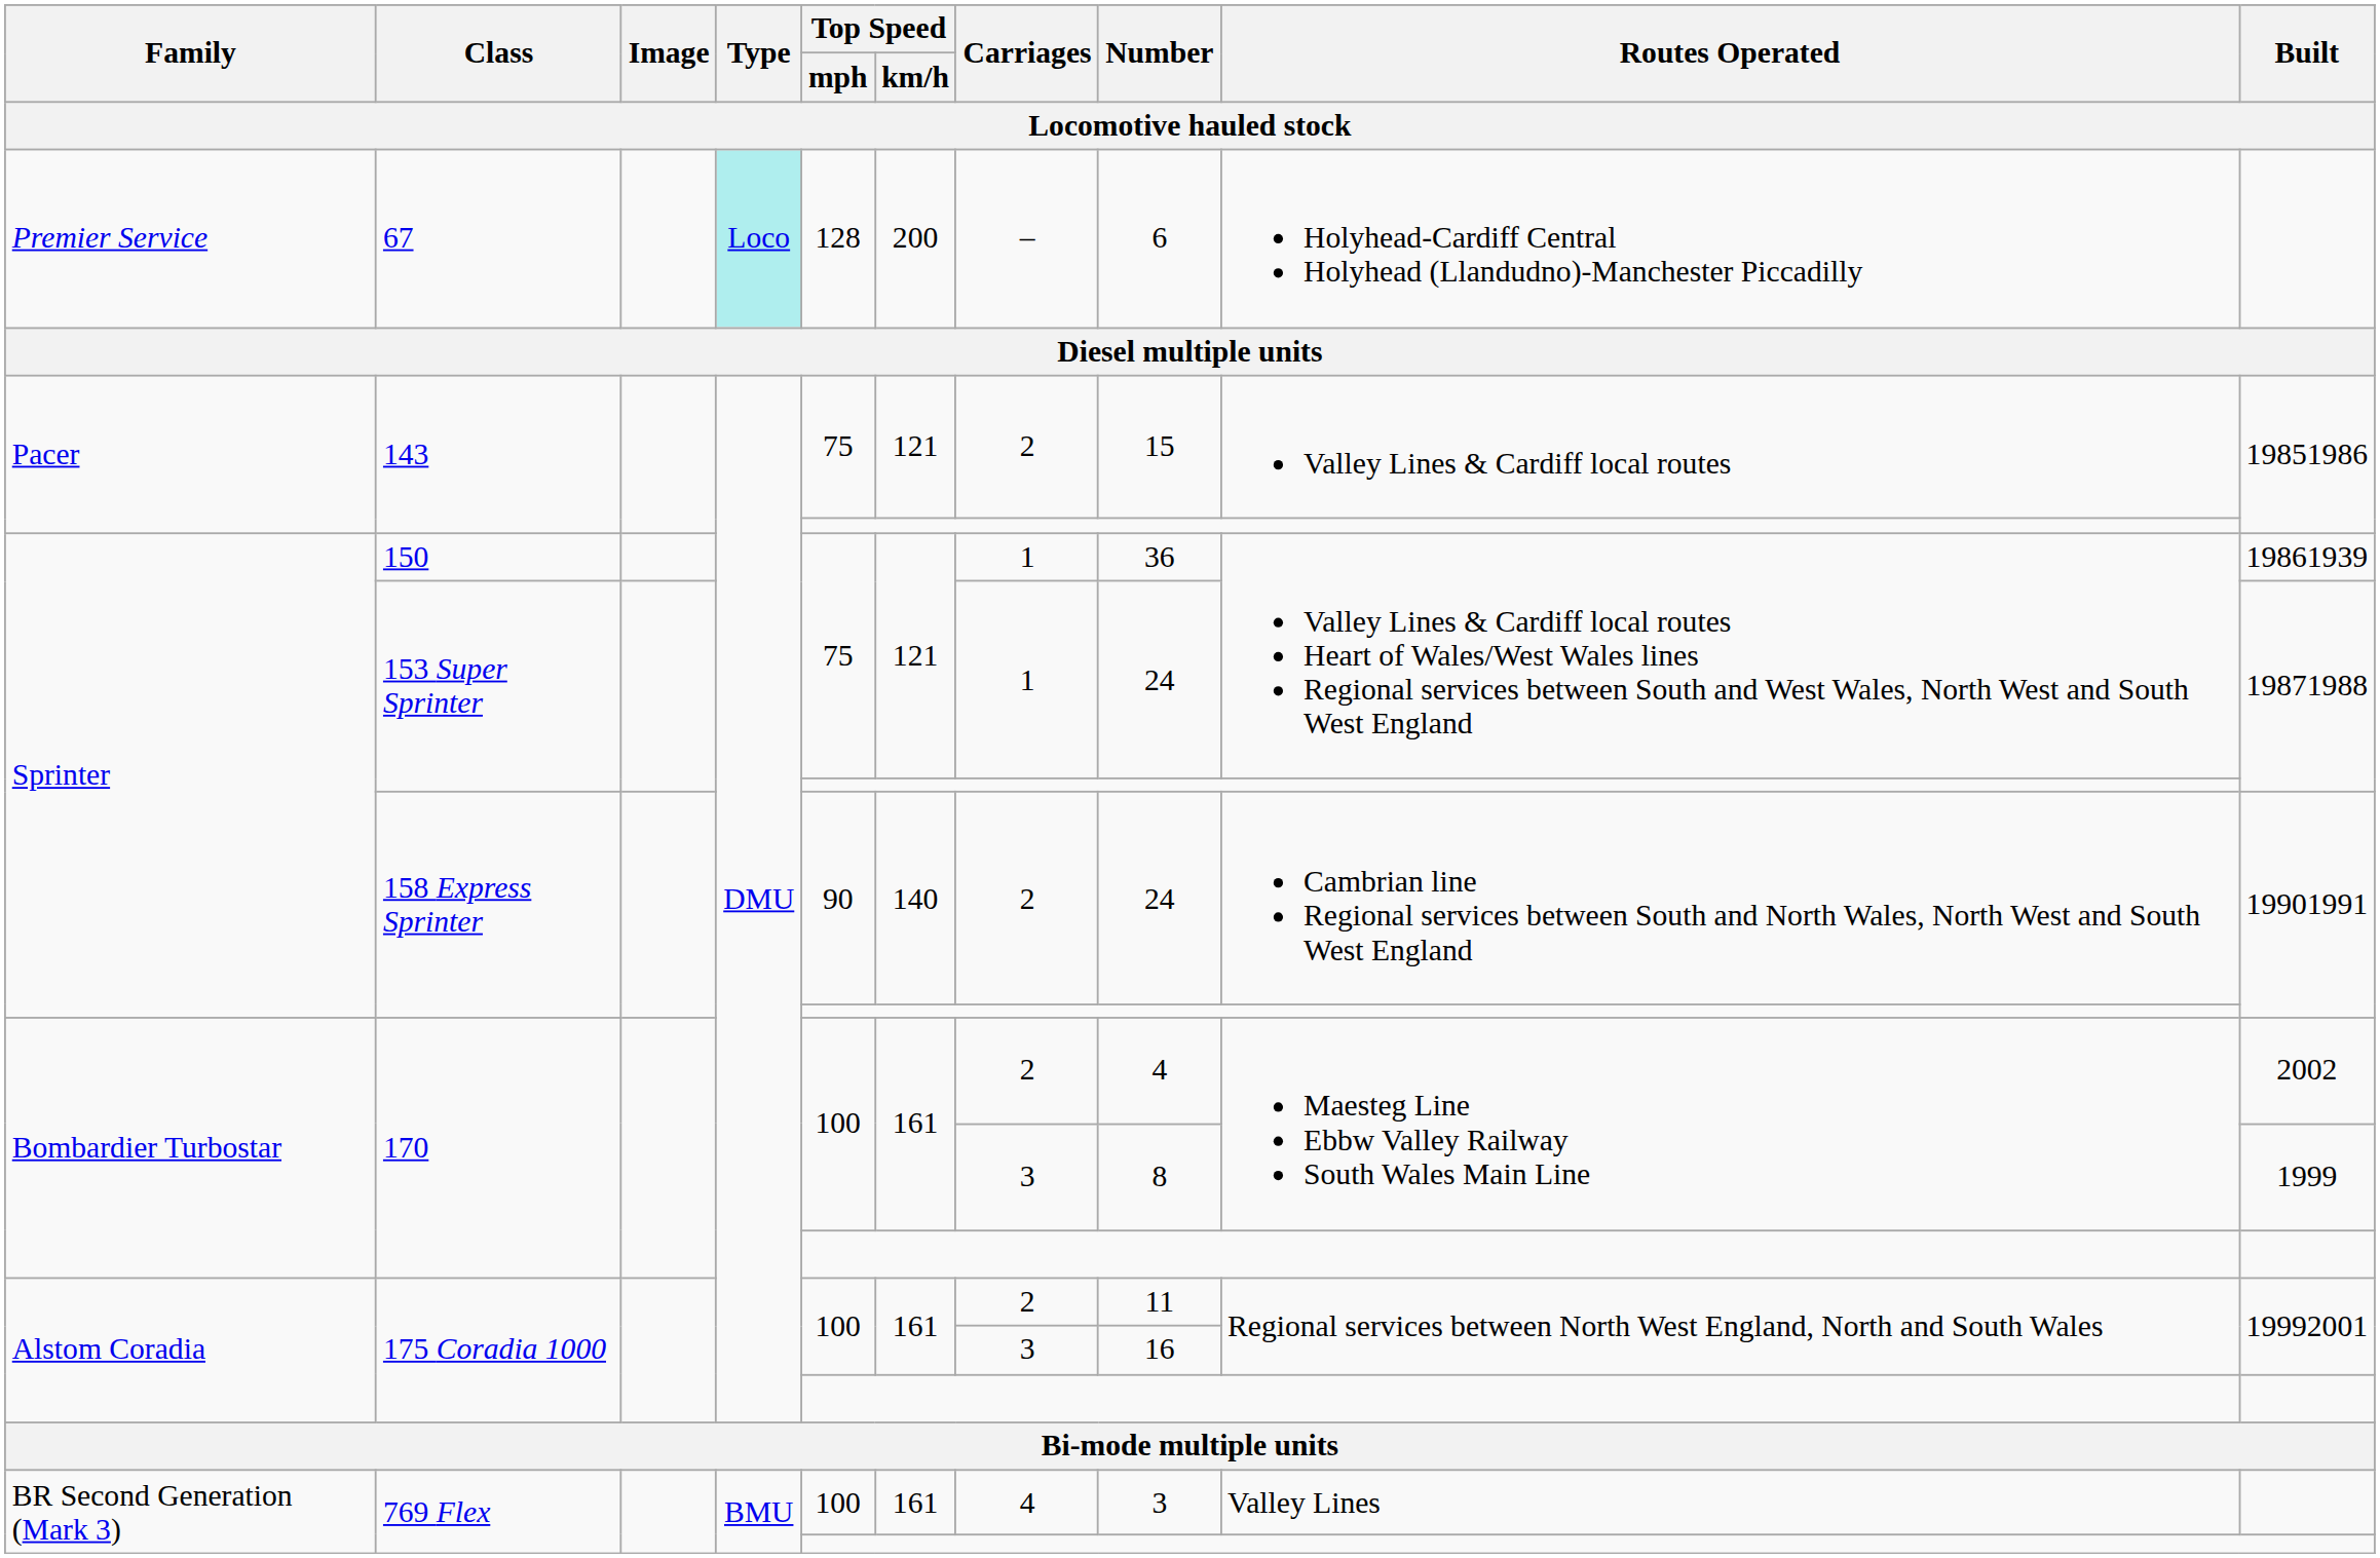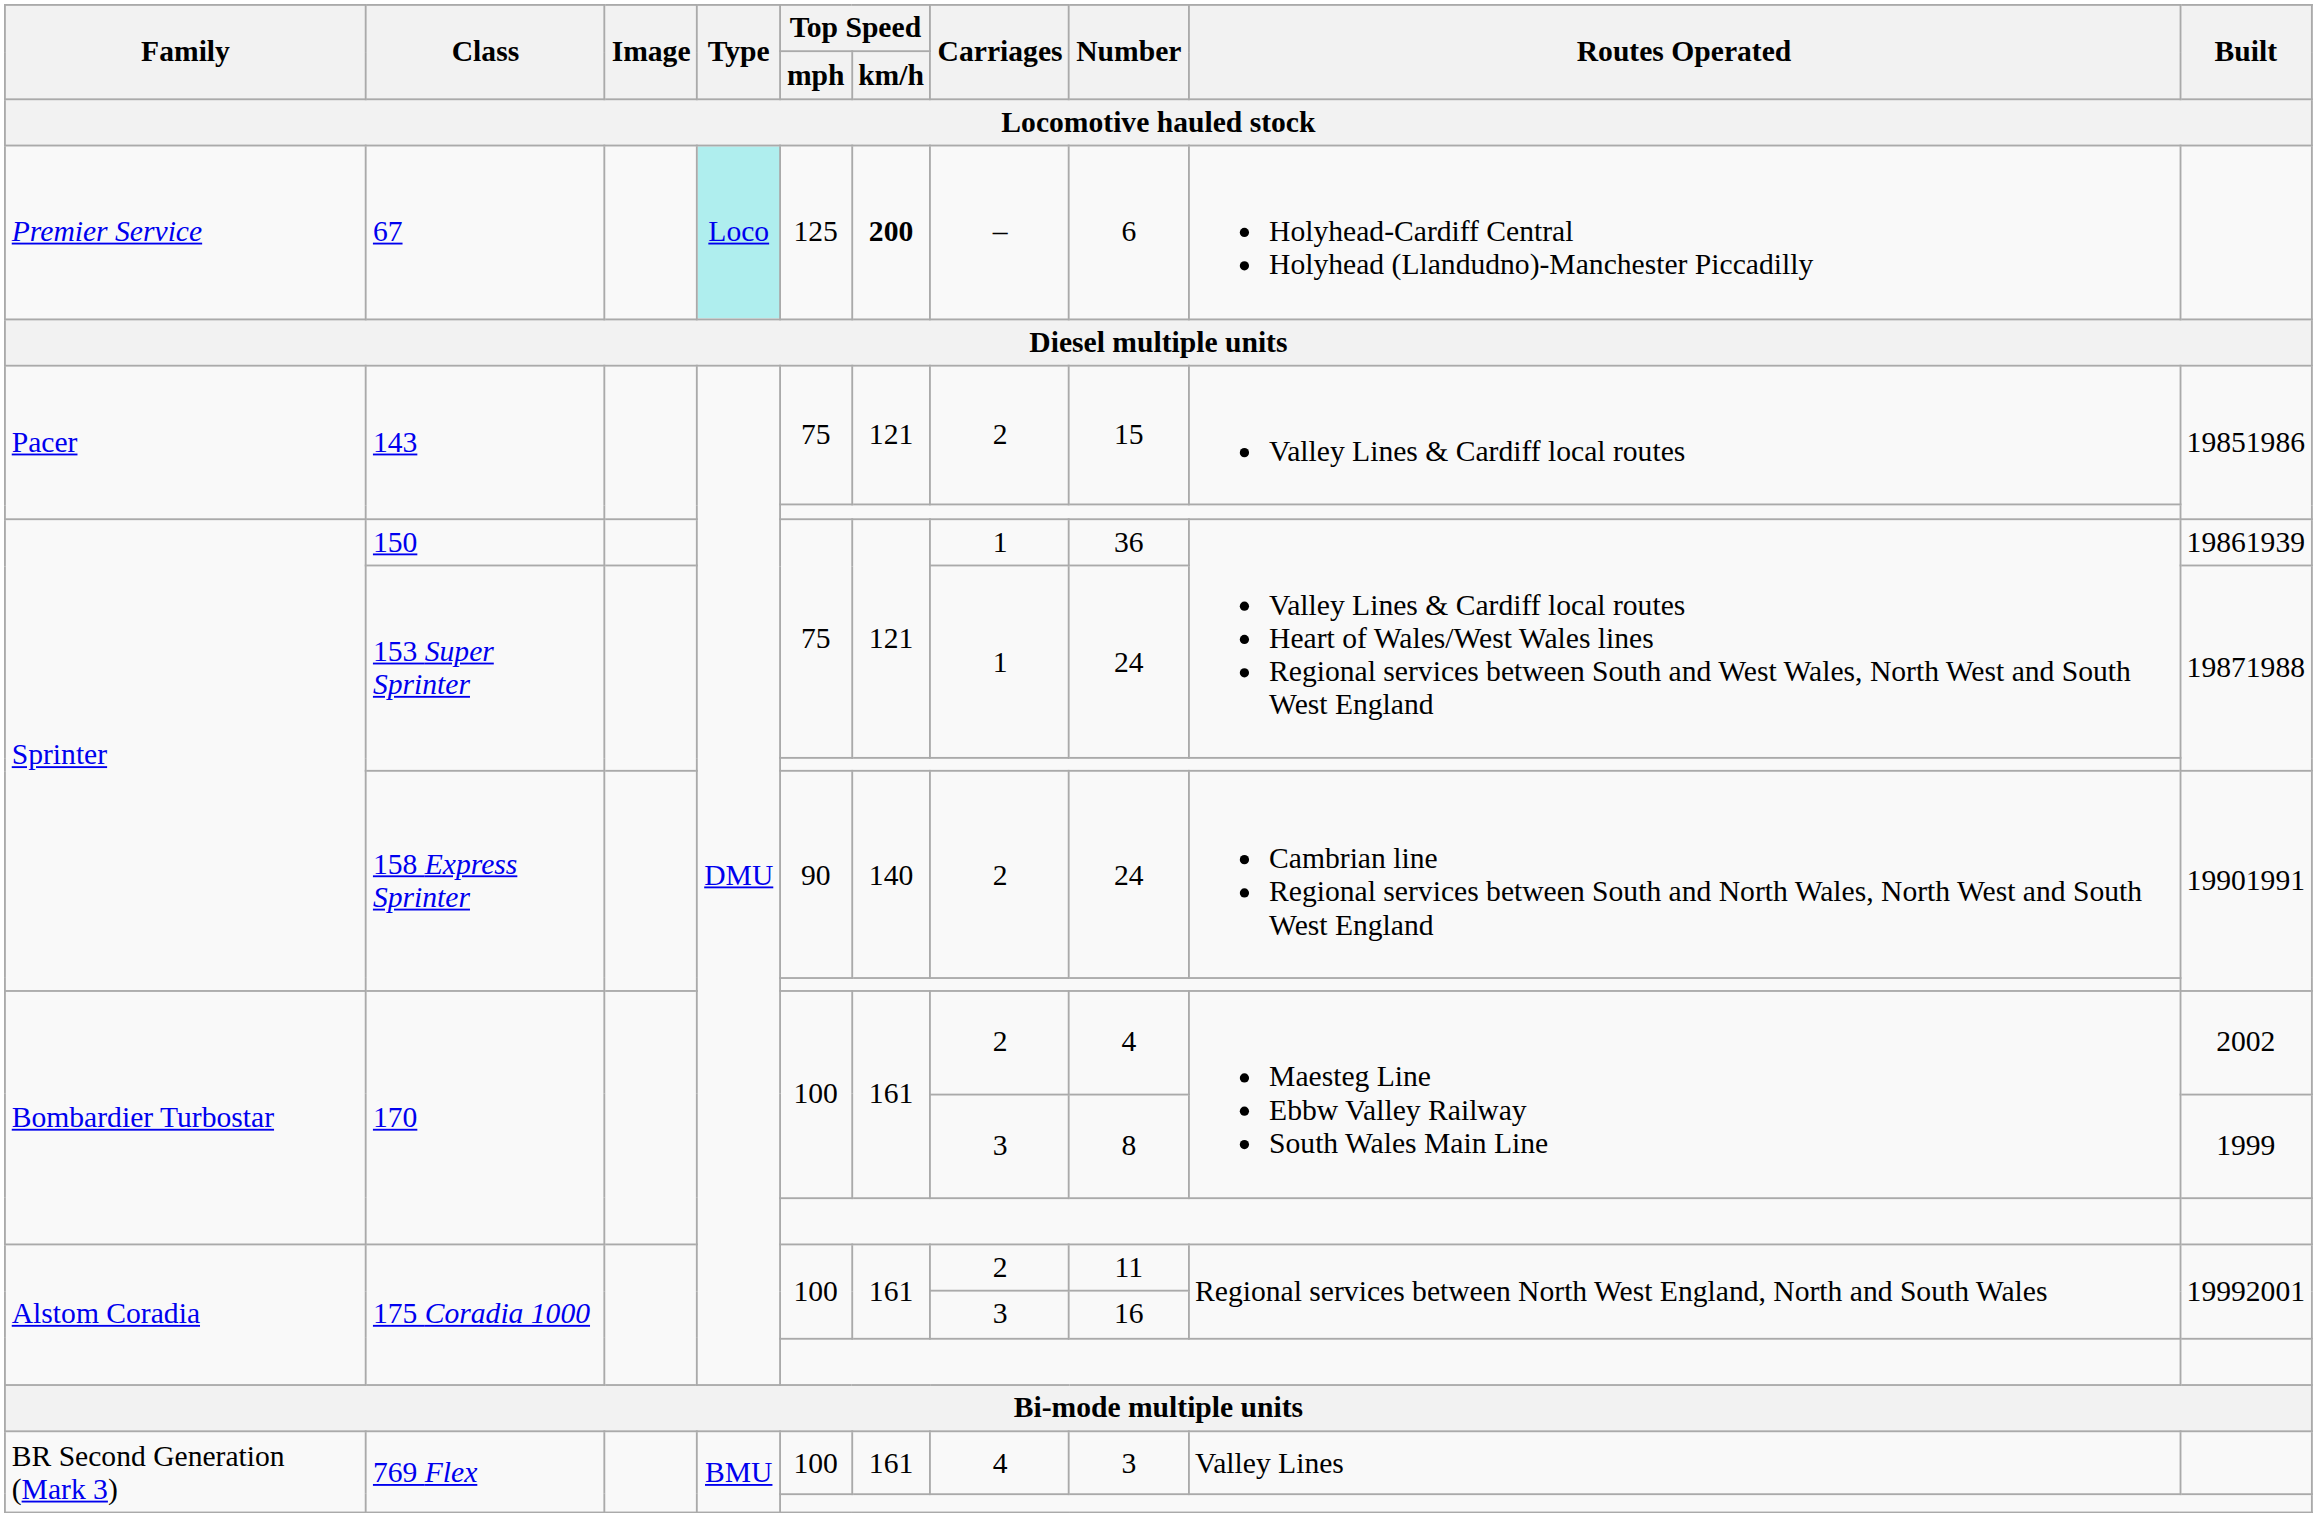67 | Top Speed / mph: 128 -> 125
67 | Top Speed / km/h: normal -> bold
